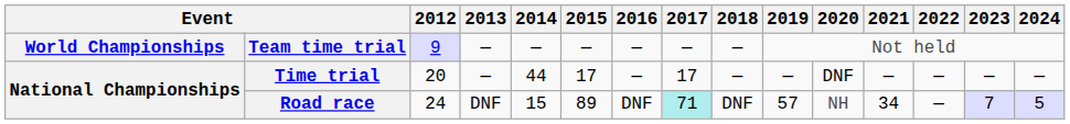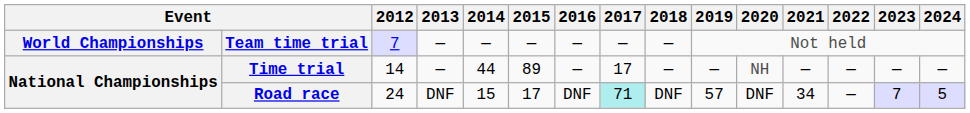Team time trial | 2012: 9 -> 7
Time trial | 2012: 20 -> 14
Time trial | 2015: 17 -> 89
Time trial | 2020: DNF -> NH
Road race | 2015: 89 -> 17
Road race | 2020: NH -> DNF
